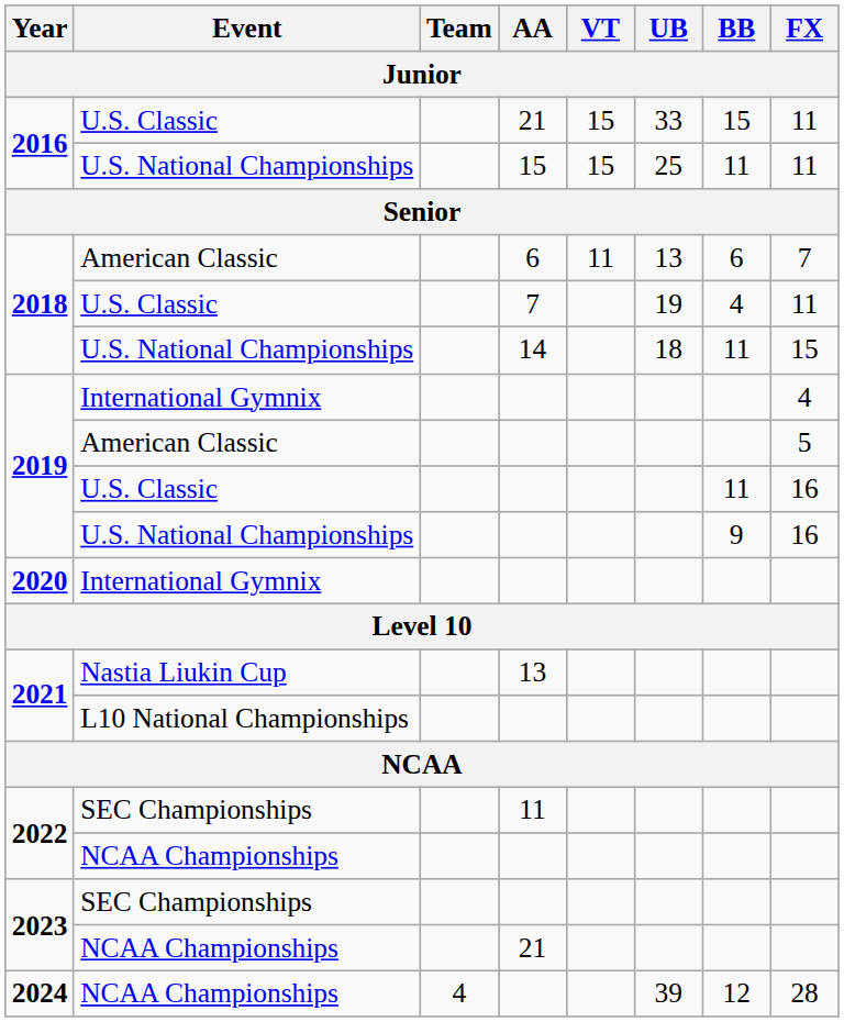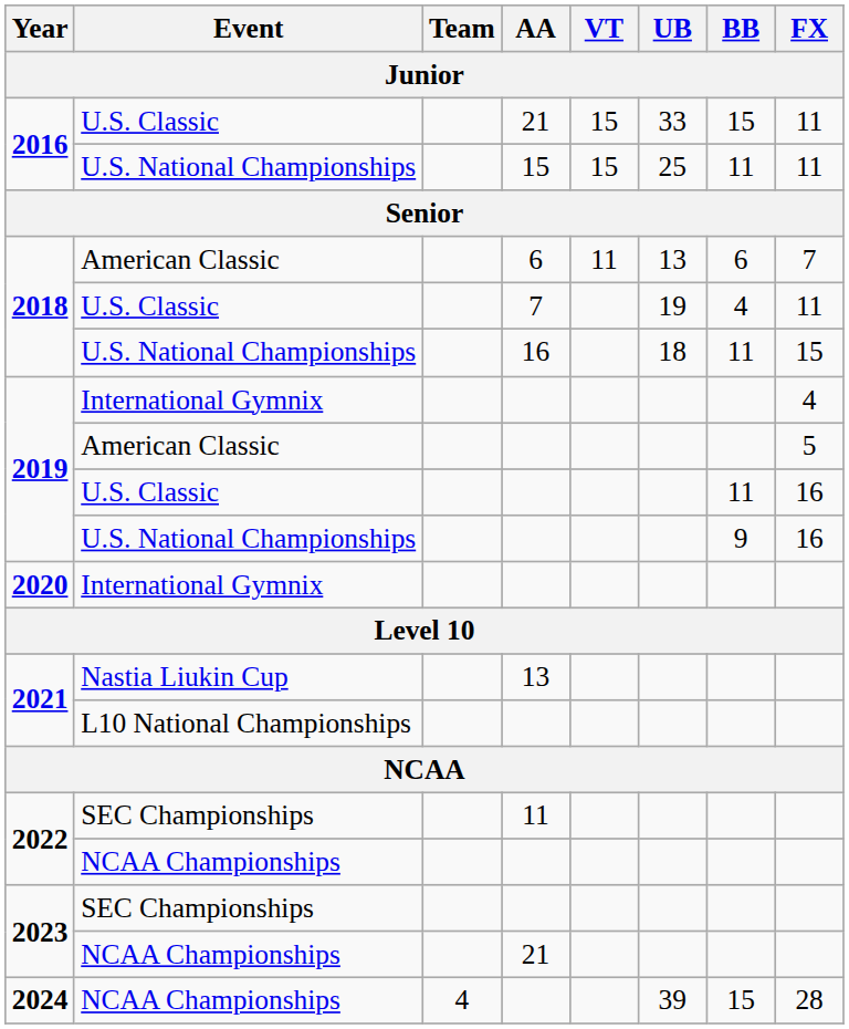2018 / U.S. National Championships | AA: 14 -> 16
2024 | BB: 12 -> 15
